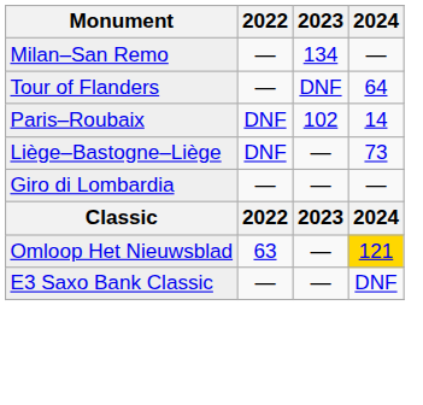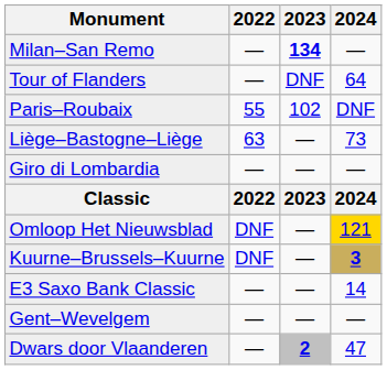Milan–San Remo | 2023: normal -> bold
Paris–Roubaix | 2022: DNF -> 55
Paris–Roubaix | 2024: 14 -> DNF
Liège–Bastogne–Liège | 2022: DNF -> 63
Omloop Het Nieuwsblad | 2022: 63 -> DNF
+ row: Kuurne–Brussels–Kuurne | DNF | — | 3
E3 Saxo Bank Classic | 2024: DNF -> 14
+ row: Gent–Wevelgem | — | — | —
+ row: Dwars door Vlaanderen | — | 2 | 47
